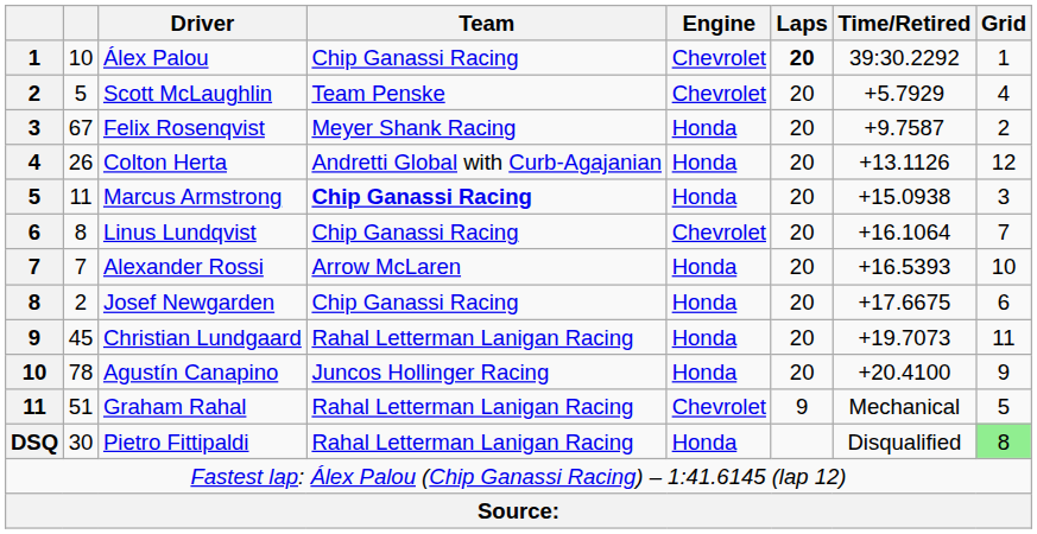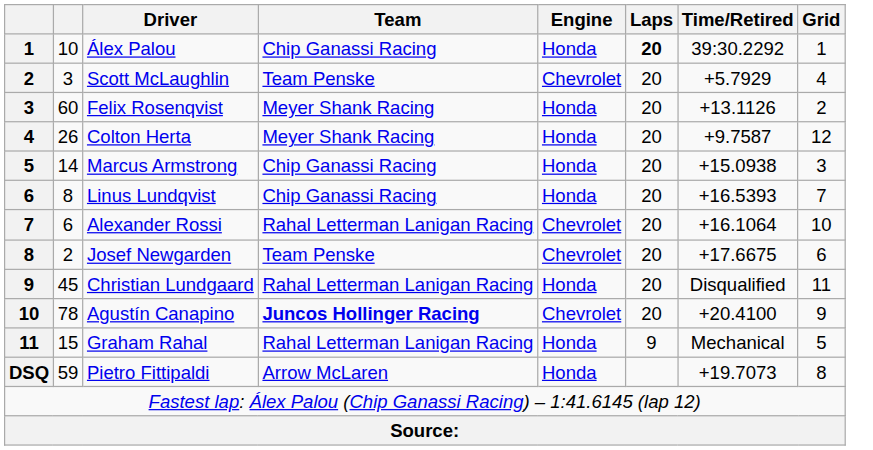Álex Palou | Engine: Chevrolet -> Honda
Scott McLaughlin | column 2: 5 -> 3
Felix Rosenqvist | column 2: 67 -> 60
Felix Rosenqvist | Time/Retired: +9.7587 -> +13.1126
Colton Herta | Team: Andretti Global with Curb-Agajanian -> Meyer Shank Racing
Colton Herta | Time/Retired: +13.1126 -> +9.7587
Marcus Armstrong | column 2: 11 -> 14
Marcus Armstrong | Team: bold -> normal
Linus Lundqvist | Engine: Chevrolet -> Honda
Linus Lundqvist | Time/Retired: +16.1064 -> +16.5393
Alexander Rossi | column 2: 7 -> 6
Alexander Rossi | Team: Arrow McLaren -> Rahal Letterman Lanigan Racing
Alexander Rossi | Engine: Honda -> Chevrolet
Alexander Rossi | Time/Retired: +16.5393 -> +16.1064
Josef Newgarden | Team: Chip Ganassi Racing -> Team Penske
Josef Newgarden | Engine: Honda -> Chevrolet
Christian Lundgaard | Time/Retired: +19.7073 -> Disqualified
Agustín Canapino | Team: normal -> bold
Agustín Canapino | Engine: Honda -> Chevrolet
Graham Rahal | column 2: 51 -> 15
Graham Rahal | Engine: Chevrolet -> Honda
Pietro Fittipaldi | column 2: 30 -> 59
Pietro Fittipaldi | Team: Rahal Letterman Lanigan Racing -> Arrow McLaren
Pietro Fittipaldi | Time/Retired: Disqualified -> +19.7073
Pietro Fittipaldi | Grid: lightgreen background -> no background
